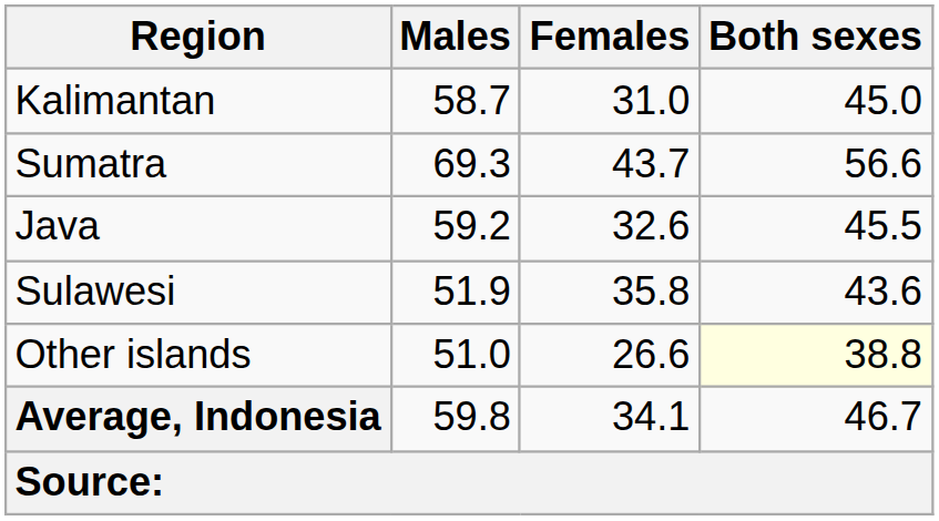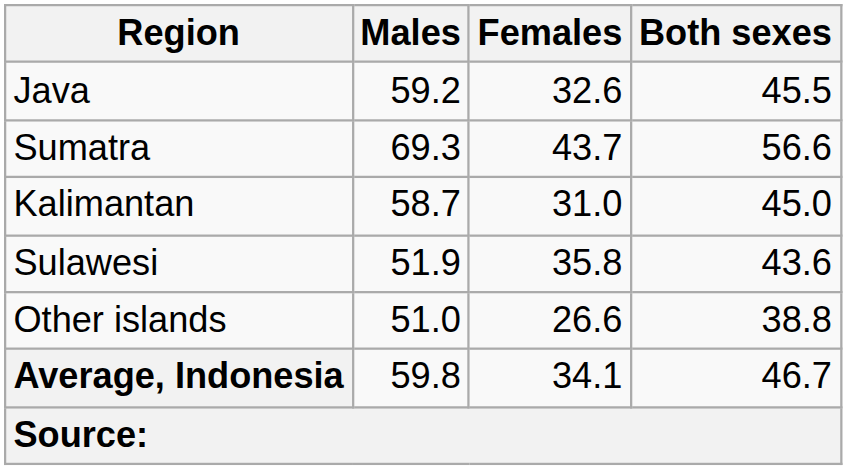rows swapped: Java <-> Kalimantan
Other islands | Both sexes: lightyellow background -> no background
